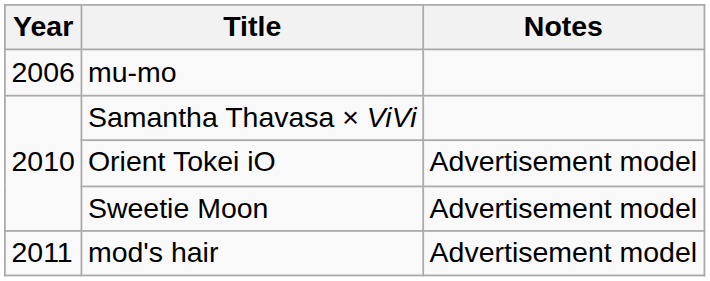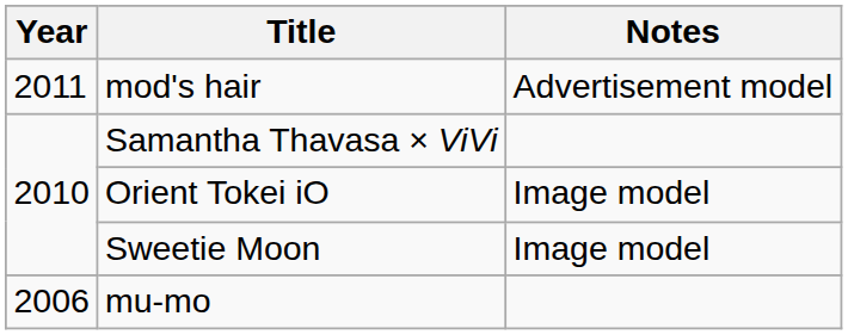rows swapped: mu-mo <-> mod's hair
Orient Tokei iO | Notes: Advertisement model -> Image model
Sweetie Moon | Notes: Advertisement model -> Image model
